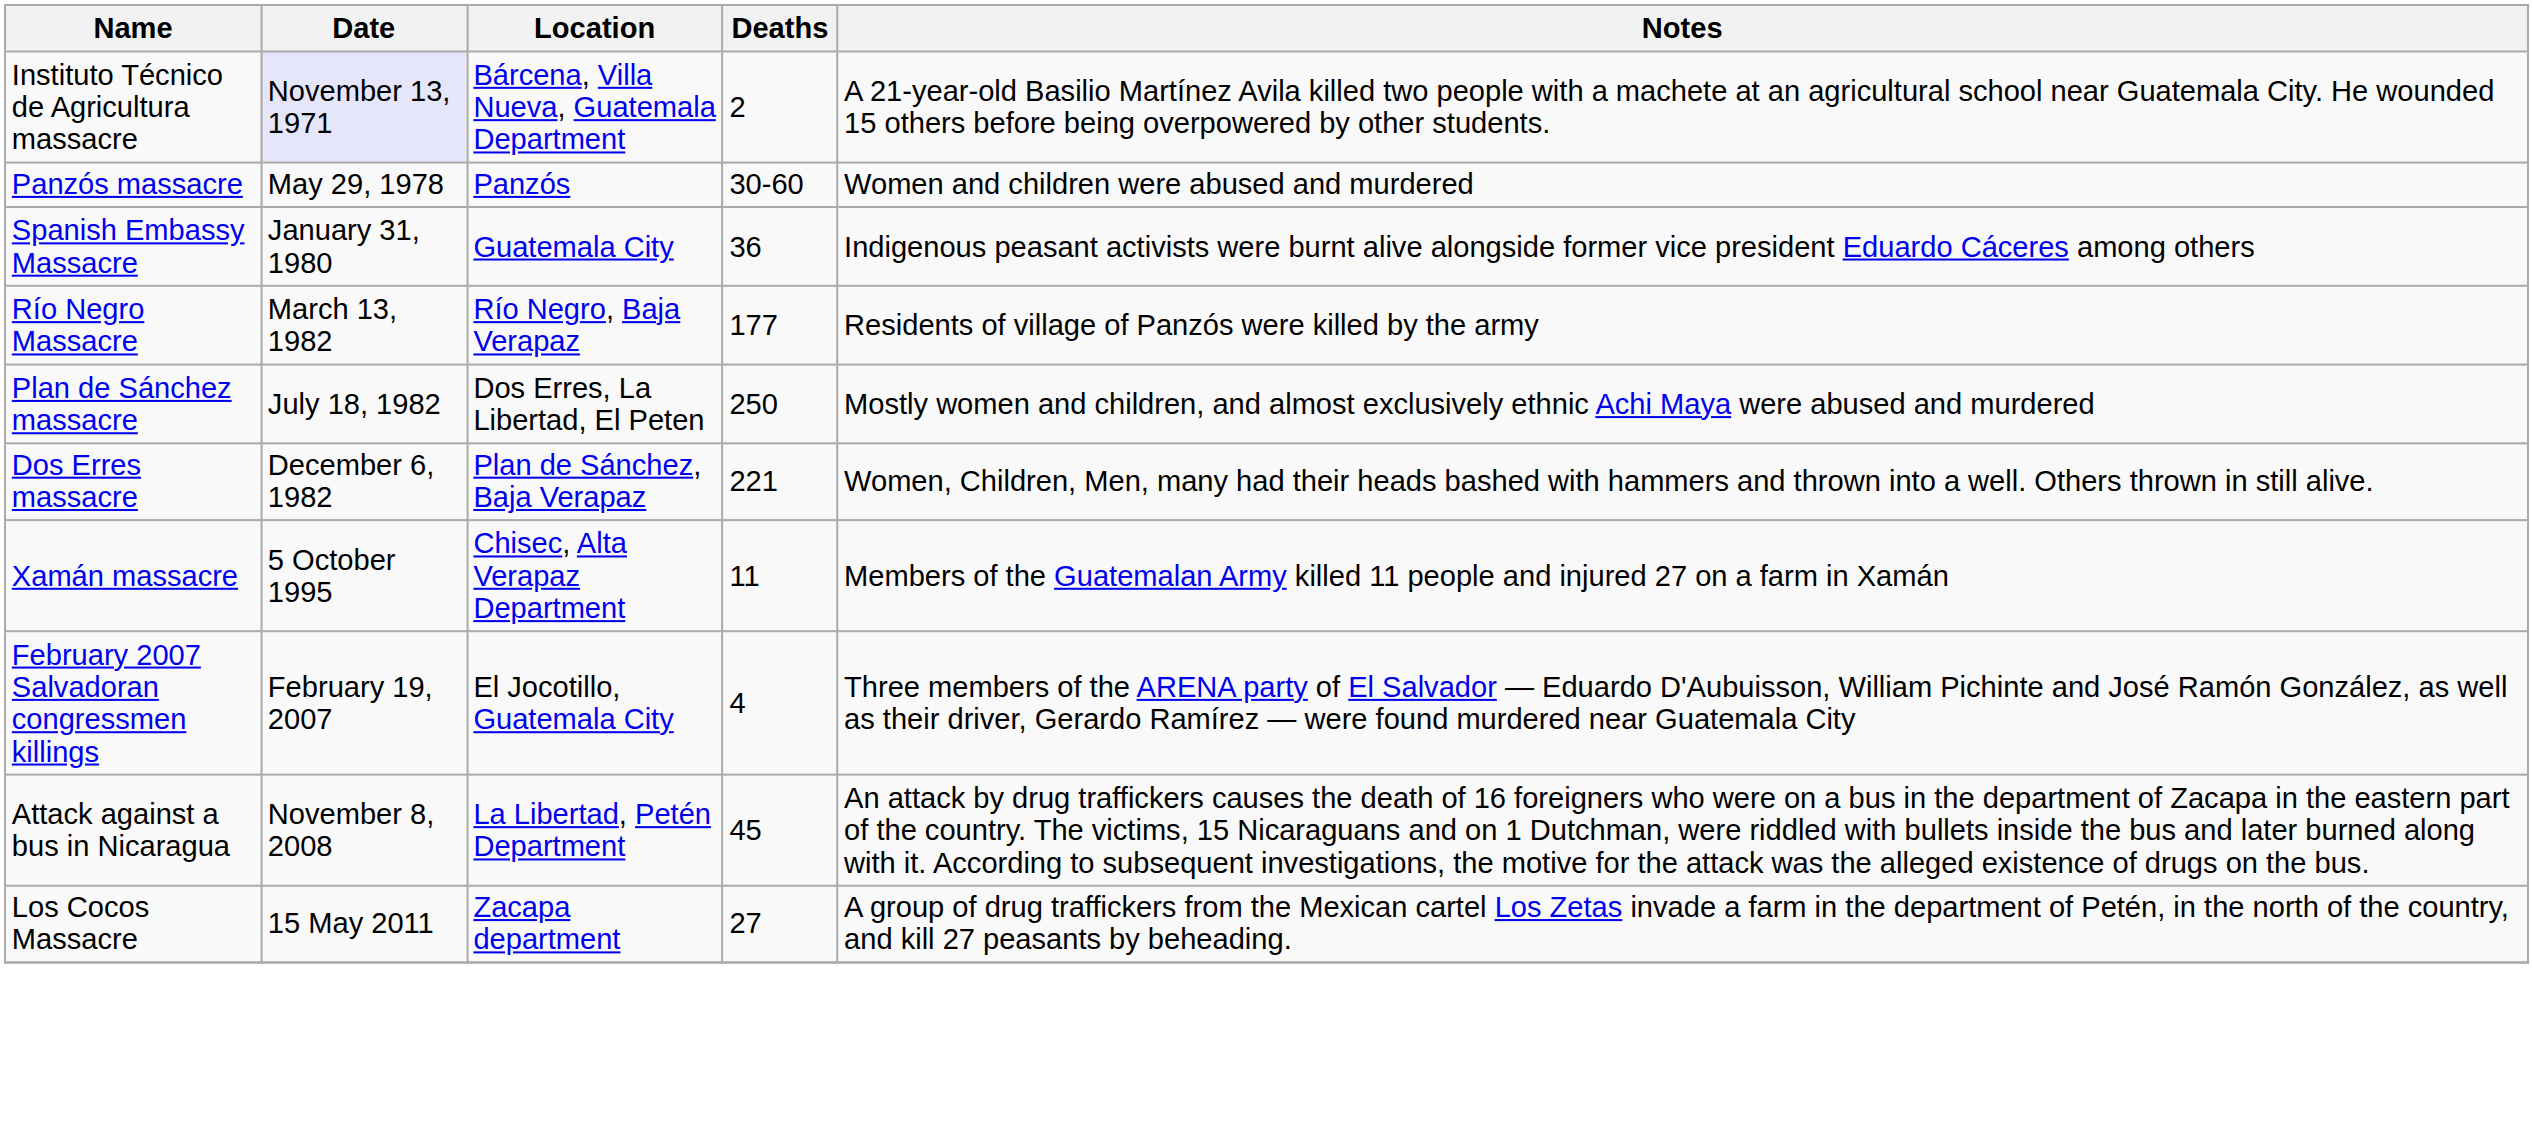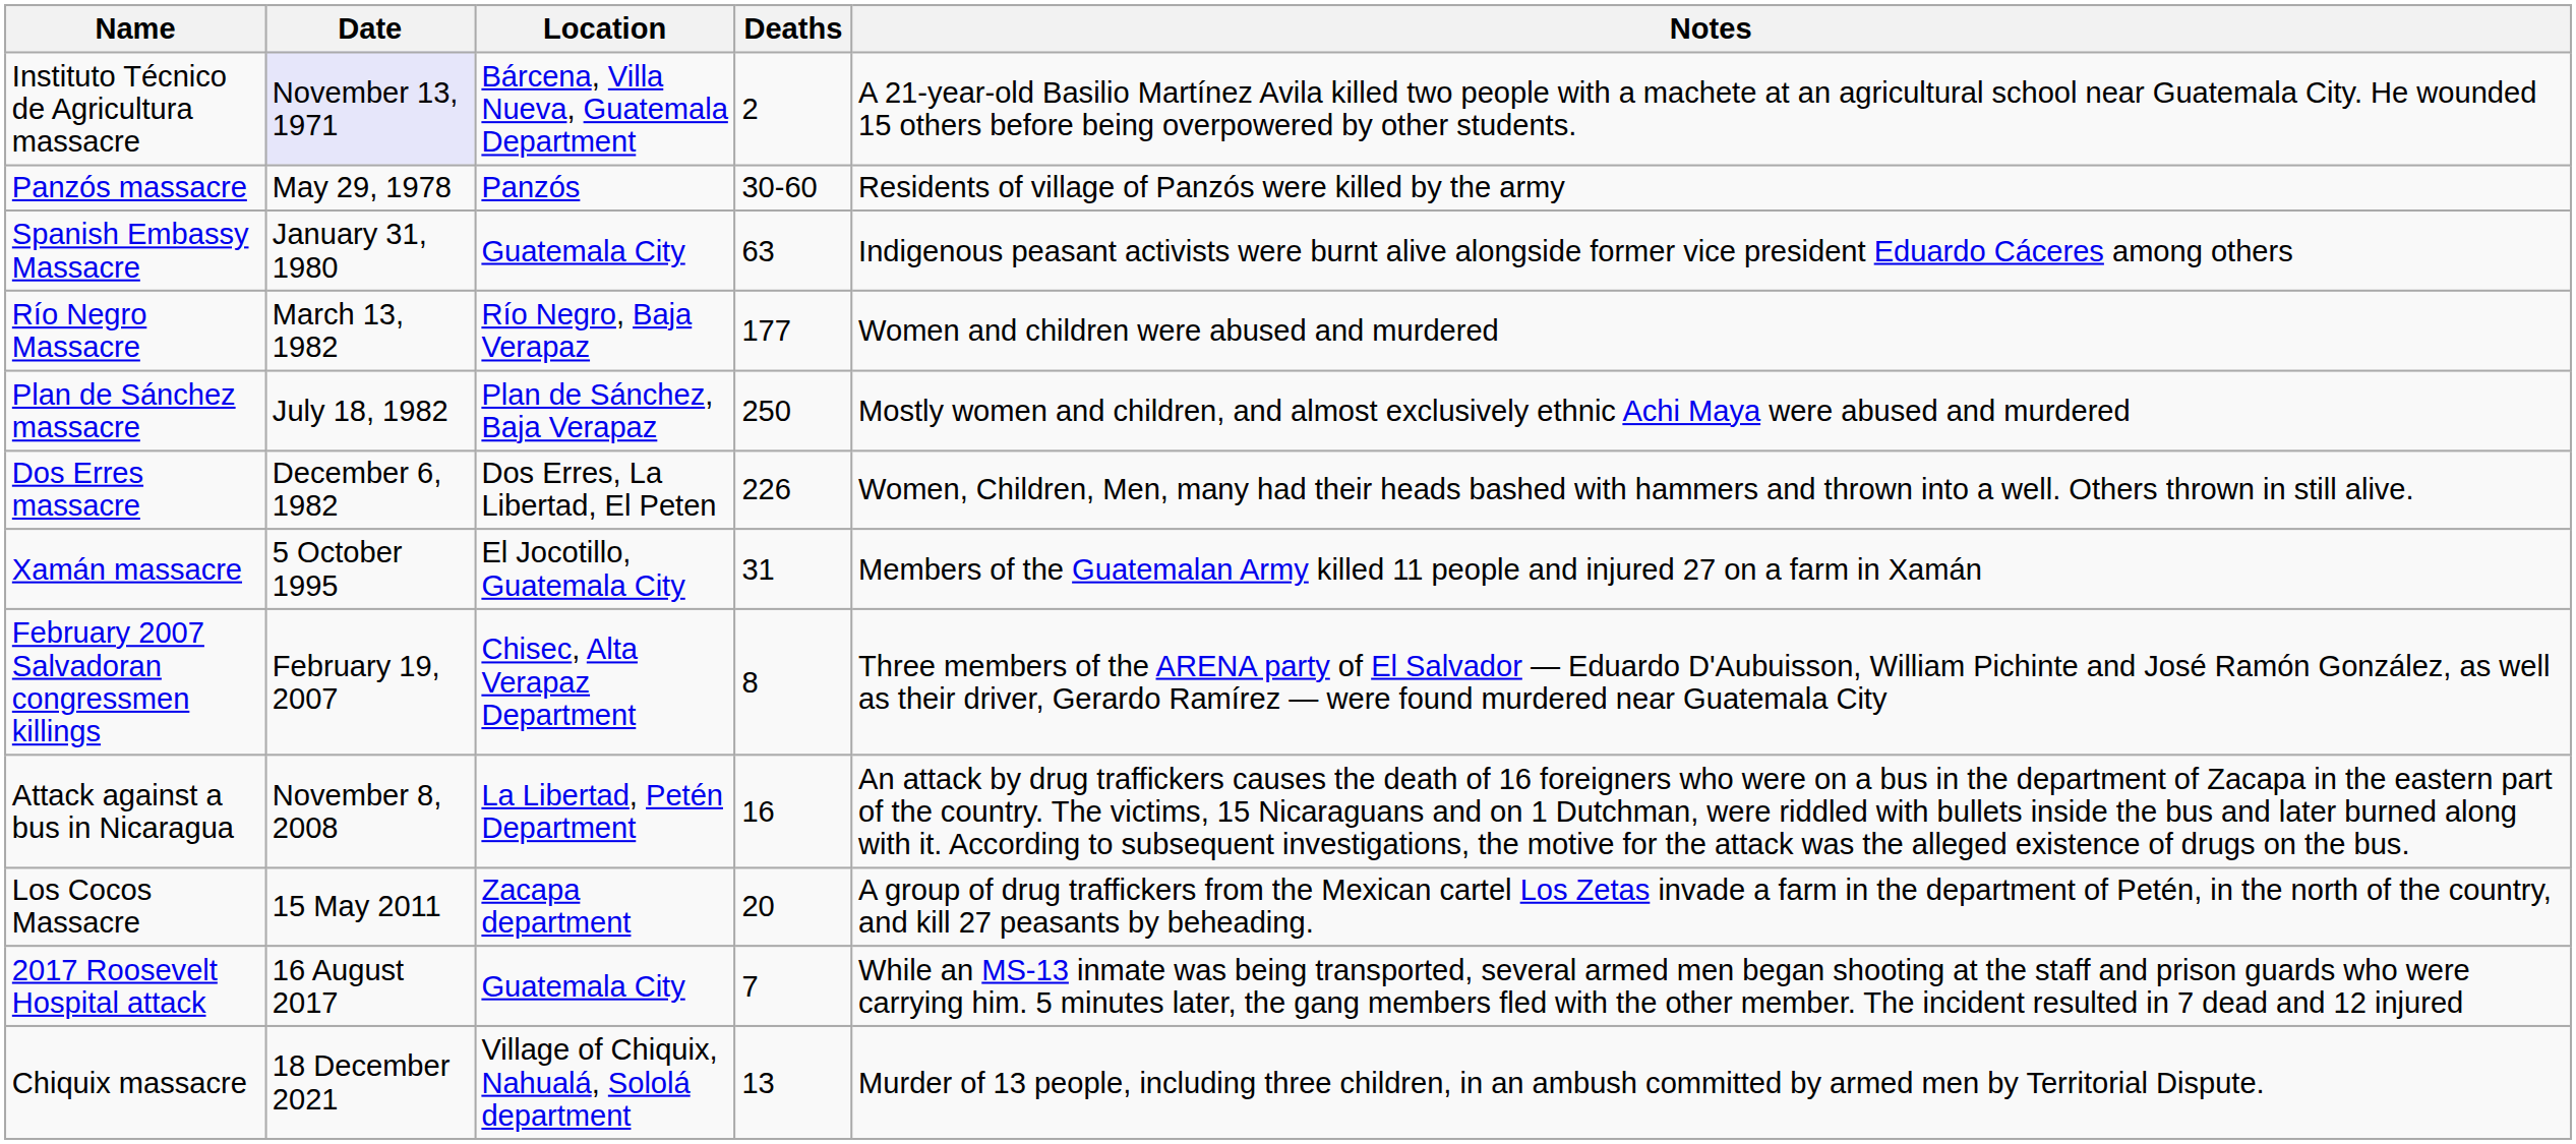Panzós massacre | Notes: Women and children were abused and murdered -> Residents of village of Panzós were killed by the army
Spanish Embassy Massacre | Deaths: 36 -> 63
Río Negro Massacre | Notes: Residents of village of Panzós were killed by the army -> Women and children were abused and murdered
Plan de Sánchez massacre | Location: Dos Erres, La Libertad, El Peten -> Plan de Sánchez, Baja Verapaz
Dos Erres massacre | Location: Plan de Sánchez, Baja Verapaz -> Dos Erres, La Libertad, El Peten
Dos Erres massacre | Deaths: 221 -> 226
Xamán massacre | Location: Chisec, Alta Verapaz Department -> El Jocotillo, Guatemala City
Xamán massacre | Deaths: 11 -> 31
February 2007 Salvadoran congressmen killings | Location: El Jocotillo, Guatemala City -> Chisec, Alta Verapaz Department
February 2007 Salvadoran congressmen killings | Deaths: 4 -> 8
Attack against a bus in Nicaragua | Deaths: 45 -> 16
Los Cocos Massacre | Deaths: 27 -> 20
+ row: 2017 Roosevelt Hospital attack | 16 August 2017 | Guatemala City | 7 | While an MS-13 inmate was being transported, several armed men began shooting at the staff and prison guards who were carrying him. 5 minutes later, the gang members fled with the other member. The incident resulted in 7 dead and 12 injured
+ row: Chiquix massacre | 18 December 2021 | Village of Chiquix, Nahualá, Sololá department | 13 | Murder of 13 people, including three children, in an ambush committed by armed men by Territorial Dispute.
